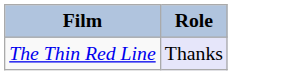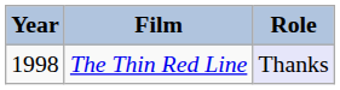+ column: Year | 1998
